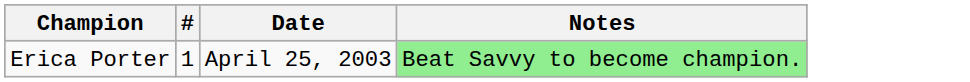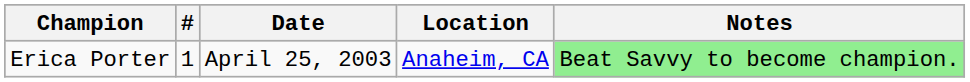+ column: Location | Anaheim, CA
